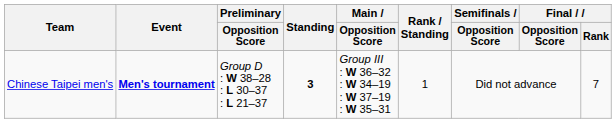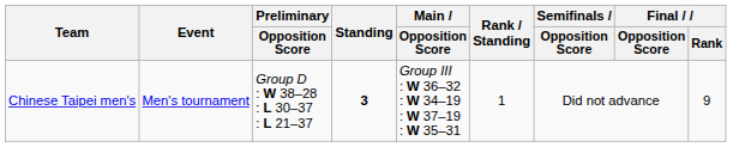Chinese Taipei men's | Event: bold -> normal
Chinese Taipei men's | Final / Rank: 7 -> 9
